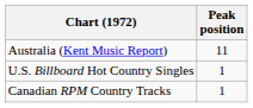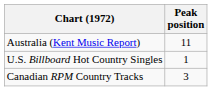Canadian RPM Country Tracks | Peak position: 1 -> 3
